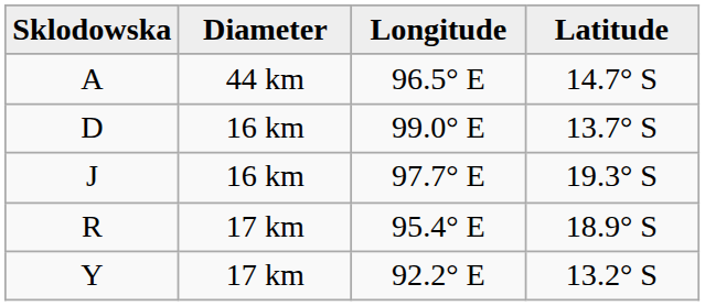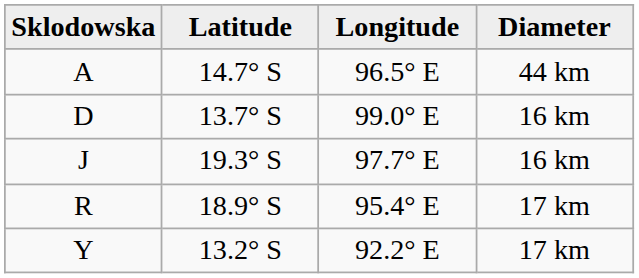columns swapped: Latitude <-> Diameter
